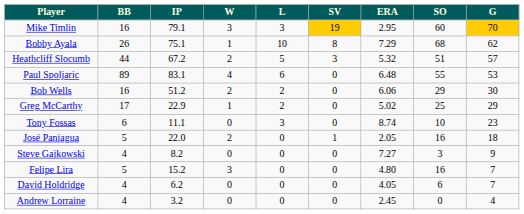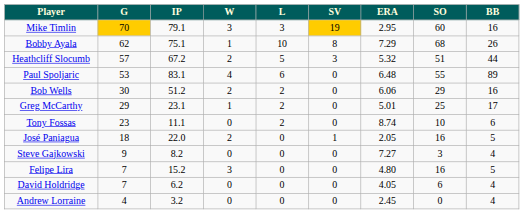columns swapped: G <-> BB
Greg McCarthy | IP: 22.9 -> 23.1
Greg McCarthy | ERA: 5.02 -> 5.01
Tony Fossas | L: 3 -> 2
